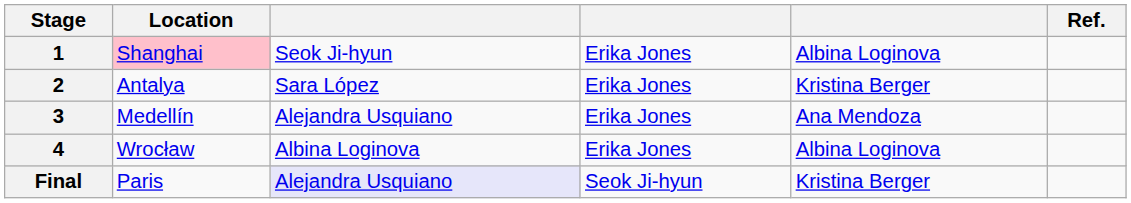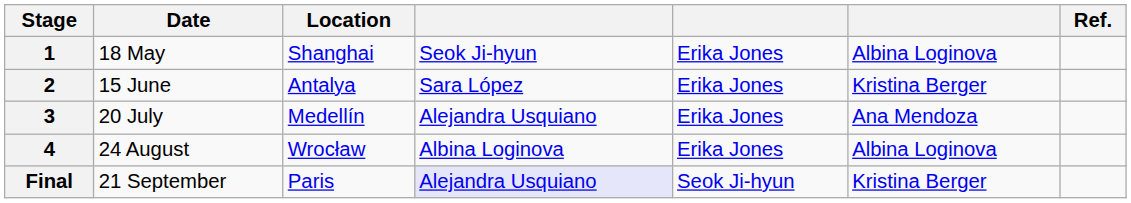+ column: Date | 18 May | 15 June | 20 July | 24 August | 21 September
1 | Location: pink background -> no background
